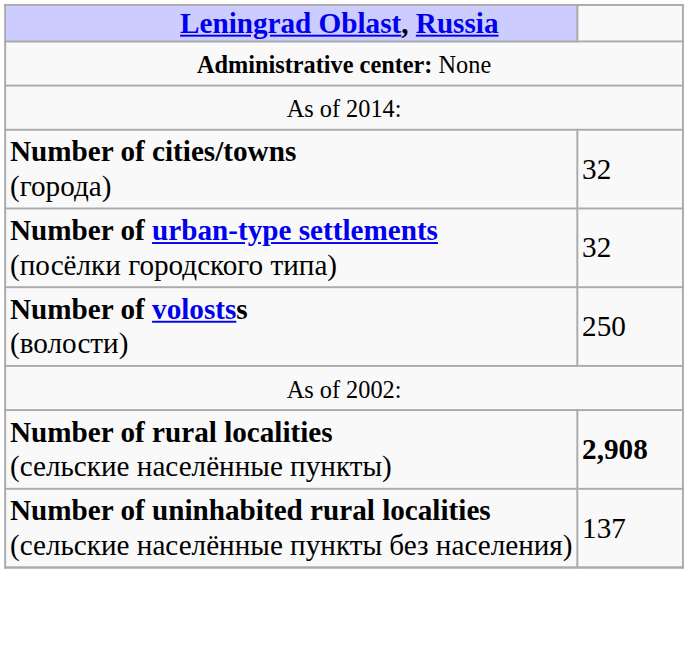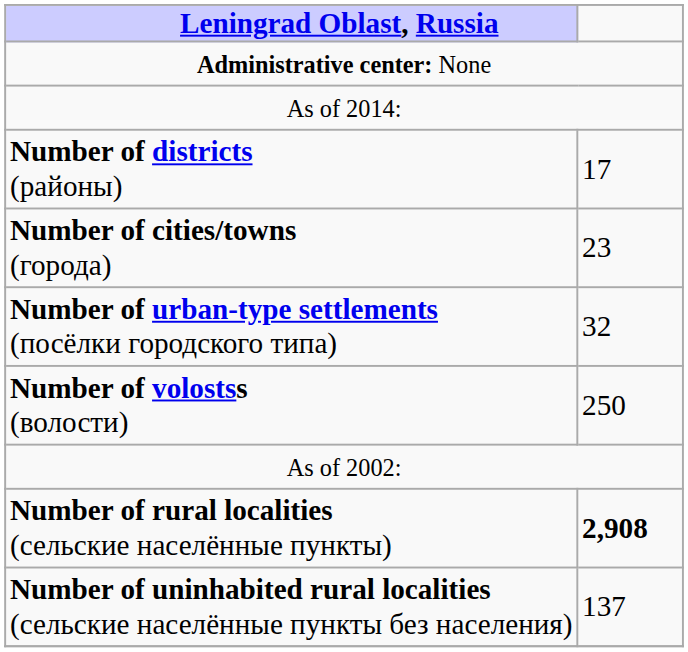+ row: Number of districts (районы) | 17
Number of cities/towns (города) | column 2: 32 -> 23
